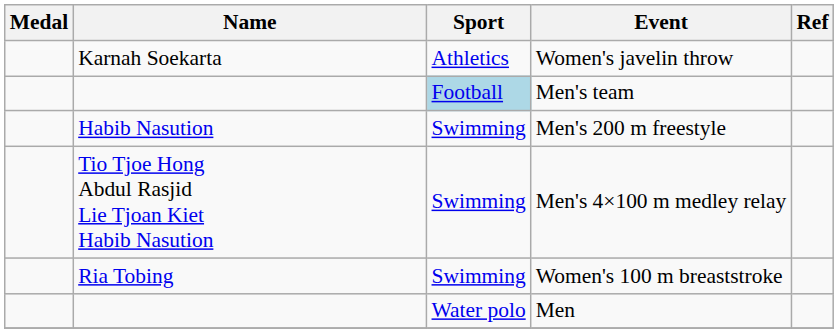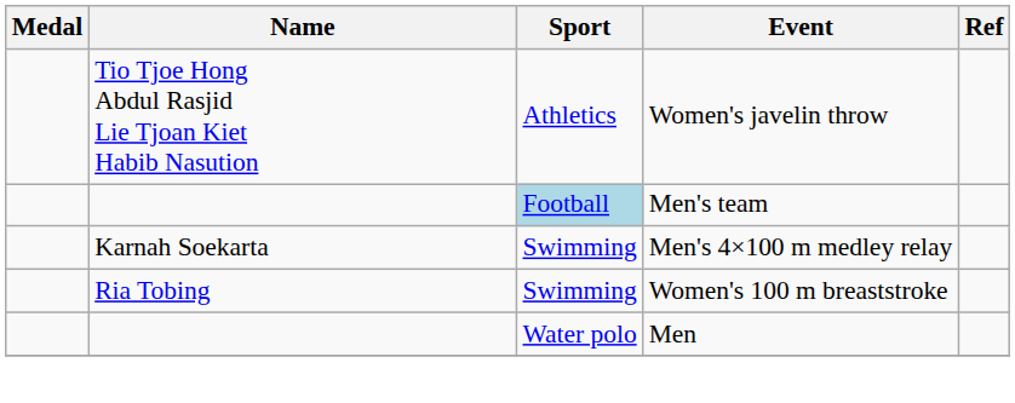Women's javelin throw | Name: Karnah Soekarta -> Tio Tjoe Hong Abdul Rasjid Lie Tjoan Kiet Habib Nasution
- row: Habib Nasution | Swimming | Men's 200 m freestyle
Men's 4×100 m medley relay | Name: Tio Tjoe Hong Abdul Rasjid Lie Tjoan Kiet Habib Nasution -> Karnah Soekarta
